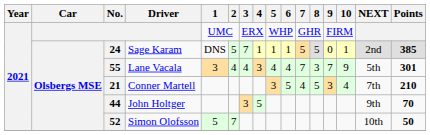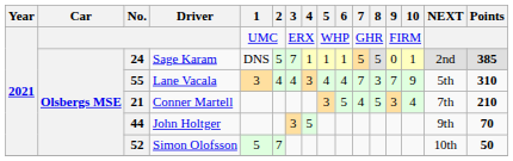55 | Points: 301 -> 310
